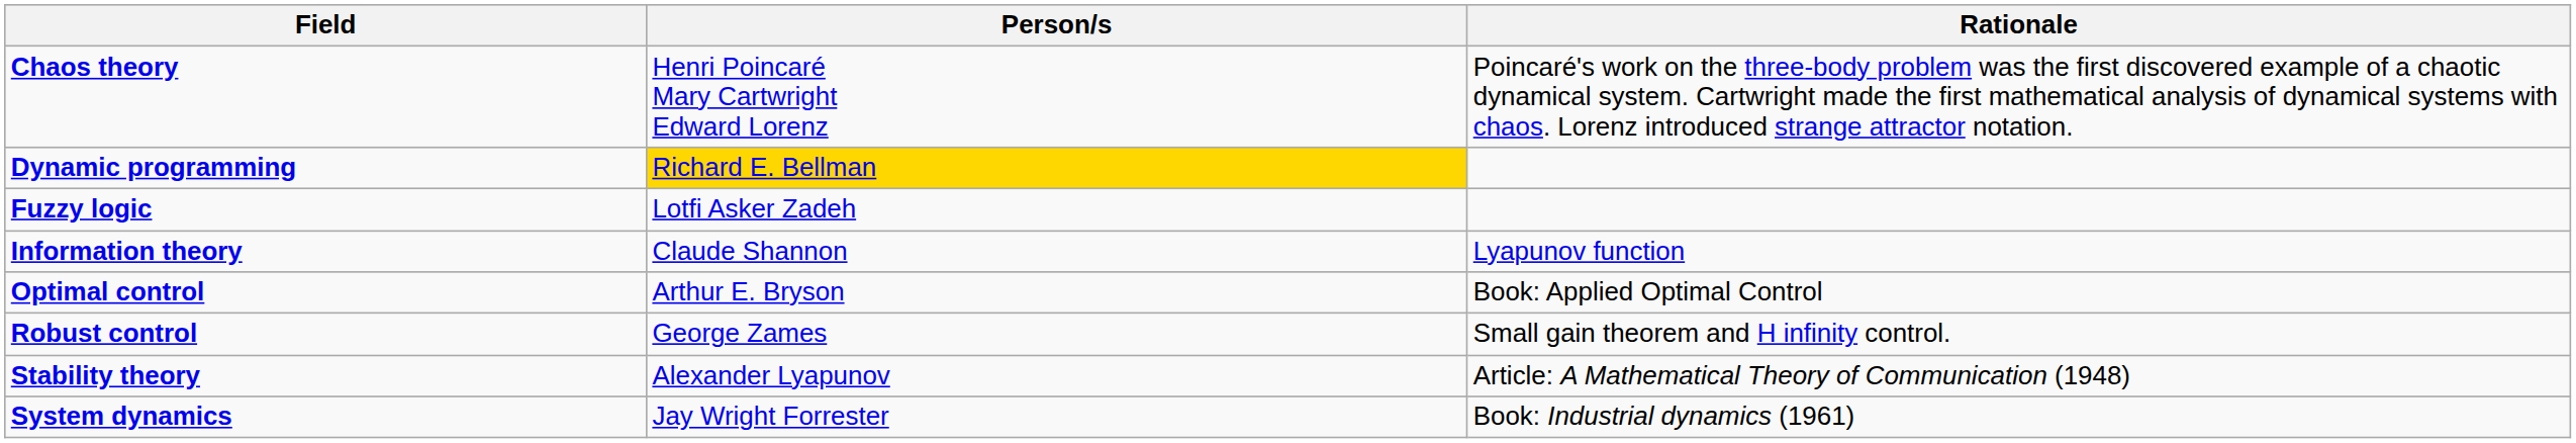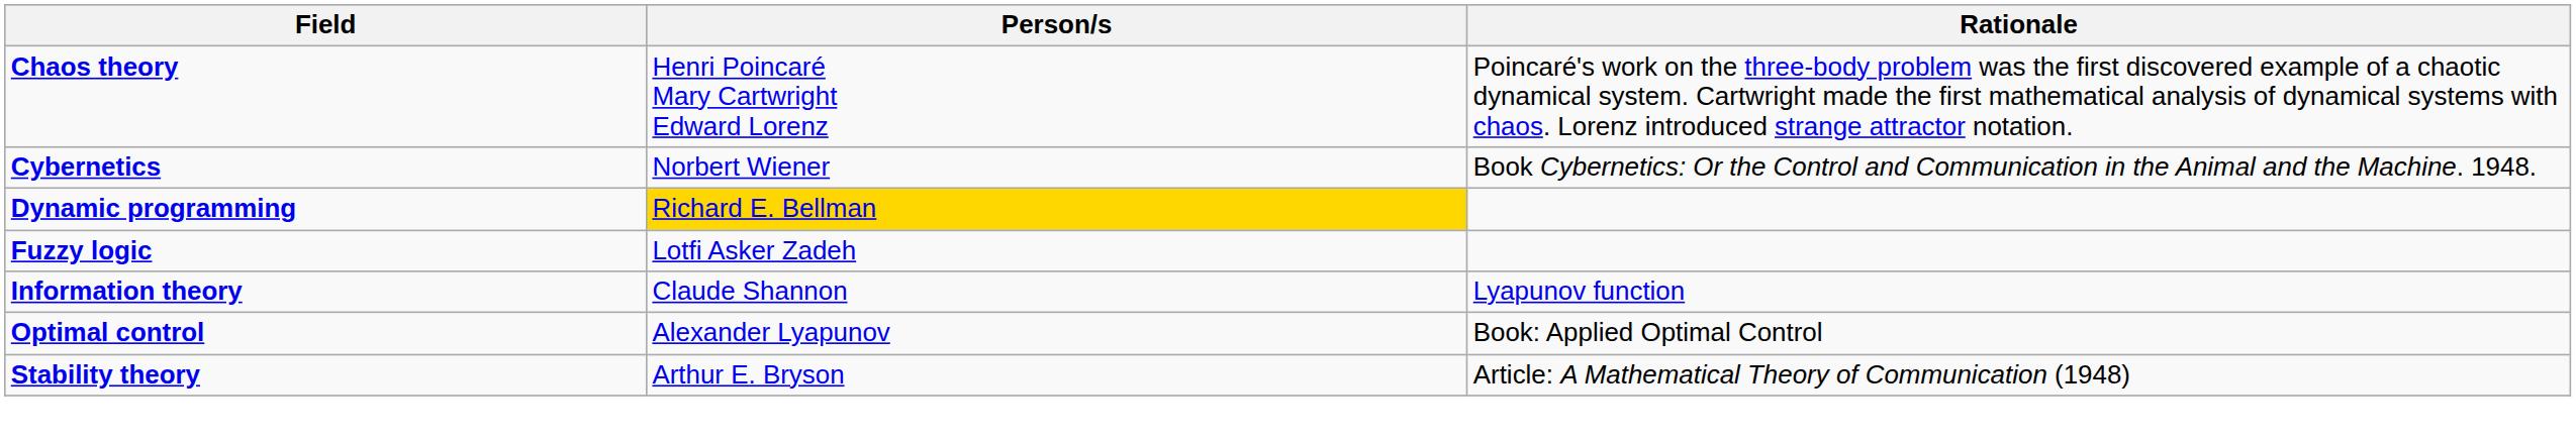+ row: Cybernetics | Norbert Wiener | Book Cybernetics: Or the Control and Communication in the Animal and the Machine. 1948.
Optimal control | Person/s: Arthur E. Bryson -> Alexander Lyapunov
- row: Robust control | George Zames | Small gain theorem and H infinity control.
Stability theory | Person/s: Alexander Lyapunov -> Arthur E. Bryson
- row: System dynamics | Jay Wright Forrester | Book: Industrial dynamics (1961)
